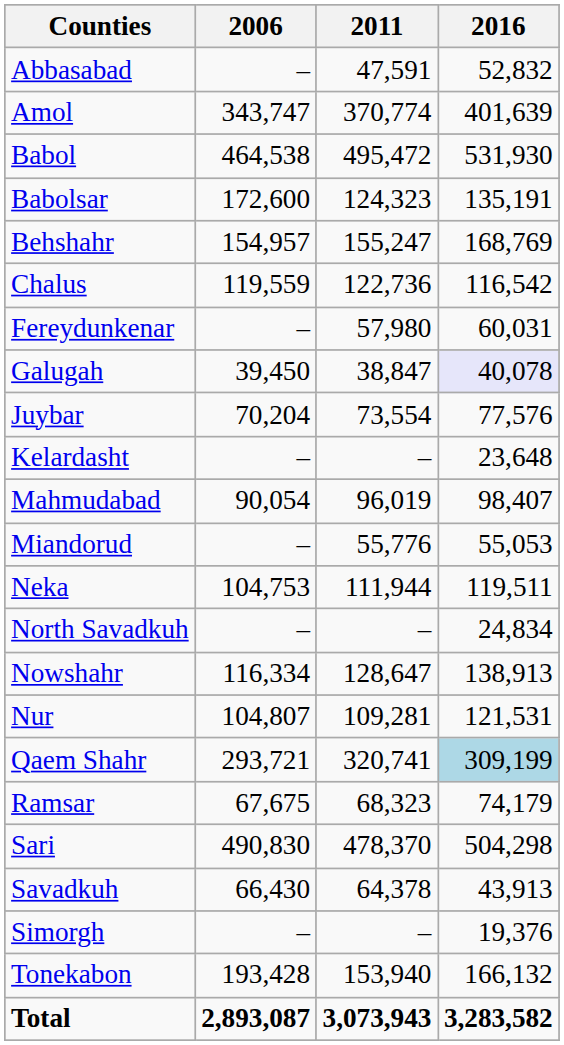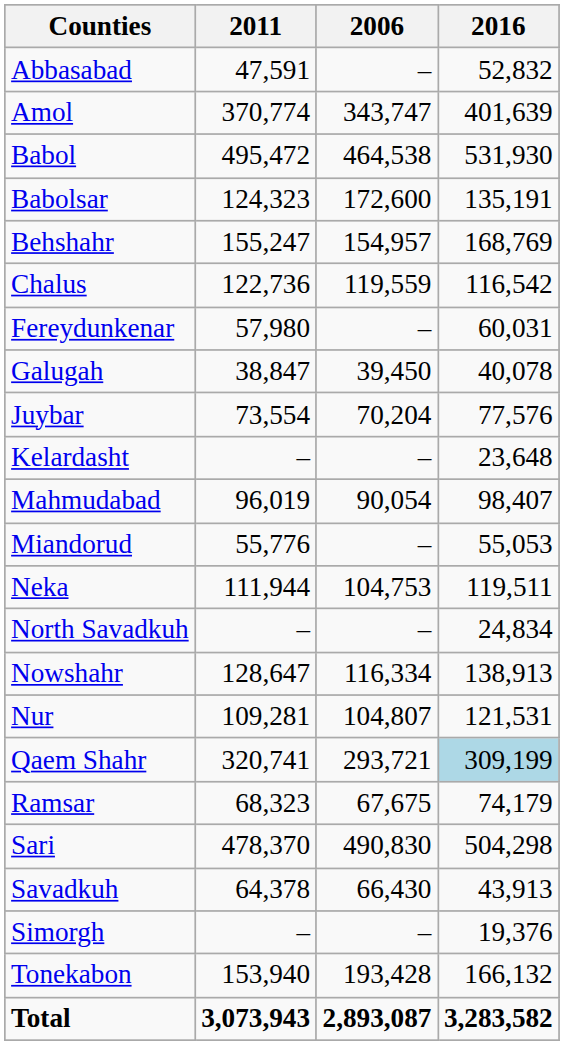columns swapped: 2006 <-> 2011
Galugah | 2016: lavender background -> no background
